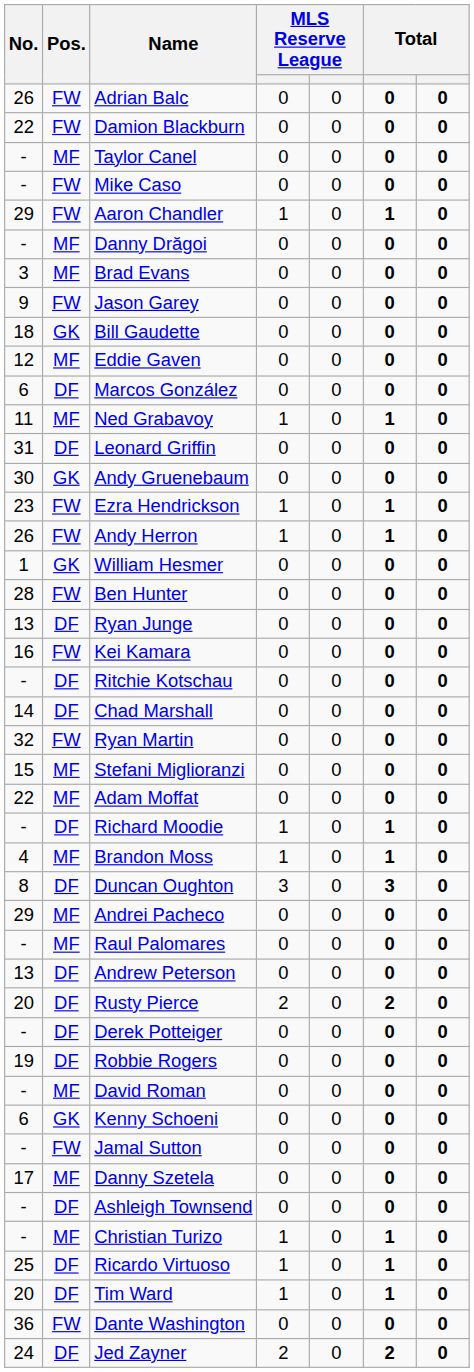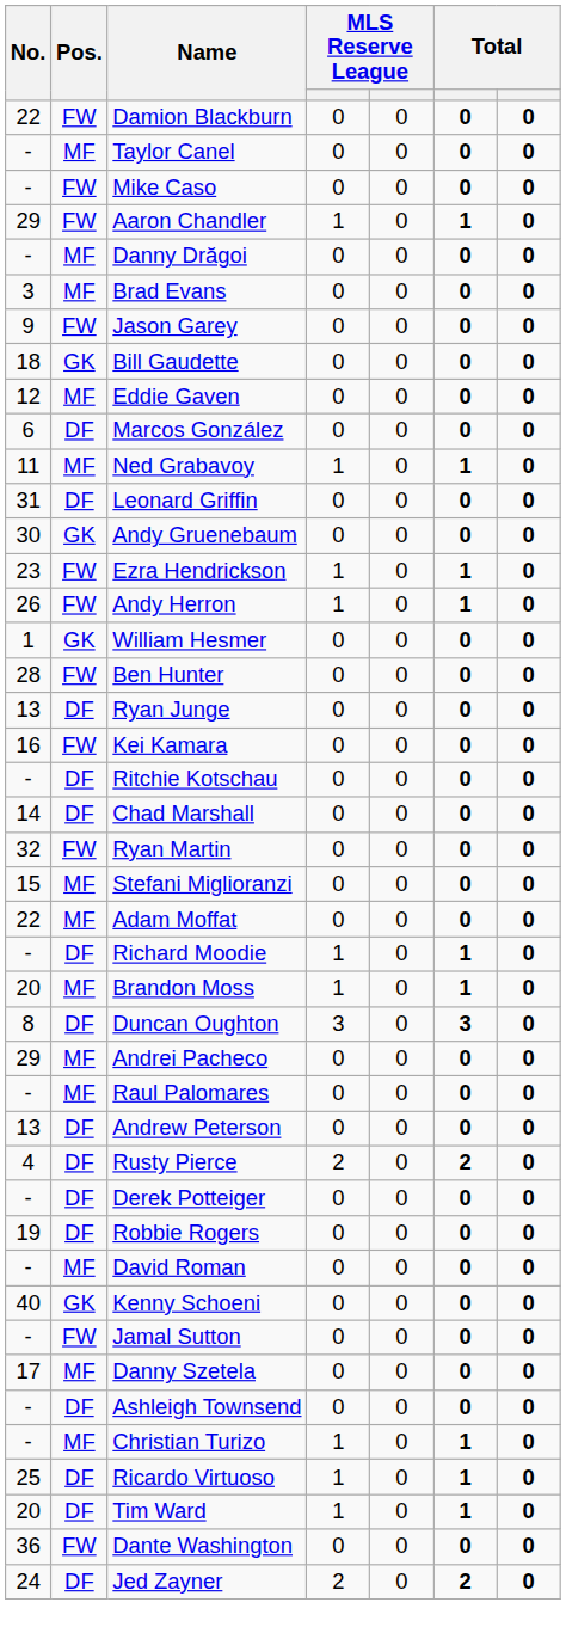- row: 26 | FW | Adrian Balc | 0 | 0 | 0 | 0
Brandon Moss | No.: 4 -> 20
Rusty Pierce | No.: 20 -> 4
Kenny Schoeni | No.: 6 -> 40
